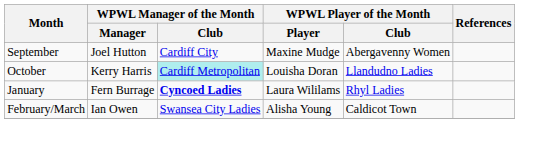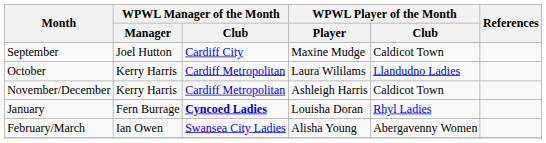September | WPWL Player of the Month / Club: Abergavenny Women -> Caldicot Town
October | WPWL Manager of the Month / Club: paleturquoise background -> no background
October | WPWL Player of the Month / Player: Louisha Doran -> Laura Wililams
+ row: November/December | Kerry Harris | Cardiff Metropolitan | Ashleigh Harris | Caldicot Town
January | WPWL Player of the Month / Player: Laura Wililams -> Louisha Doran
February/March | WPWL Player of the Month / Club: Caldicot Town -> Abergavenny Women
